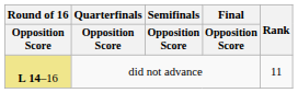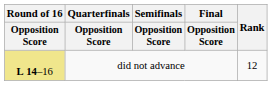did not advance | Rank: 11 -> 12
